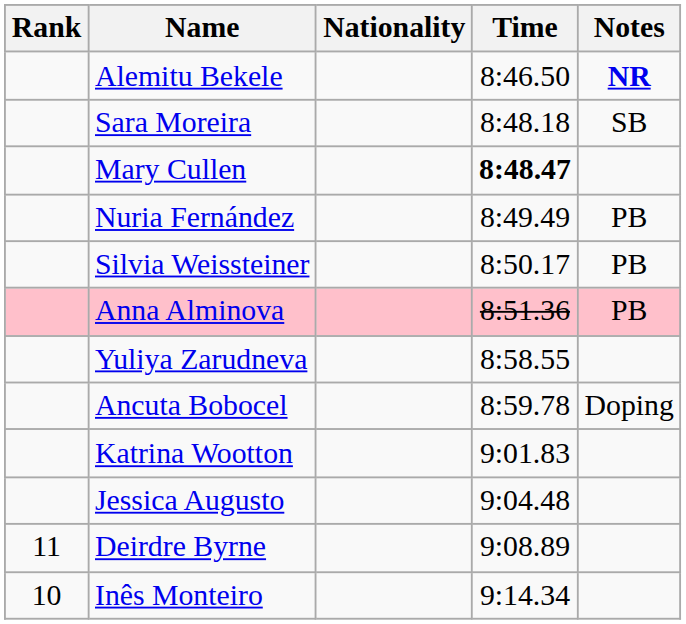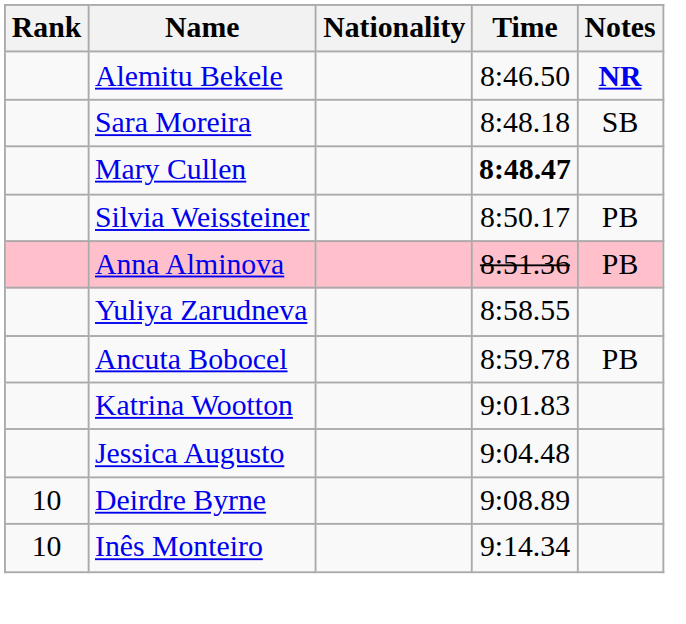- row: Nuria Fernández | 8:49.49 | PB
Ancuta Bobocel | Notes: Doping -> PB
Deirdre Byrne | Rank: 11 -> 10
